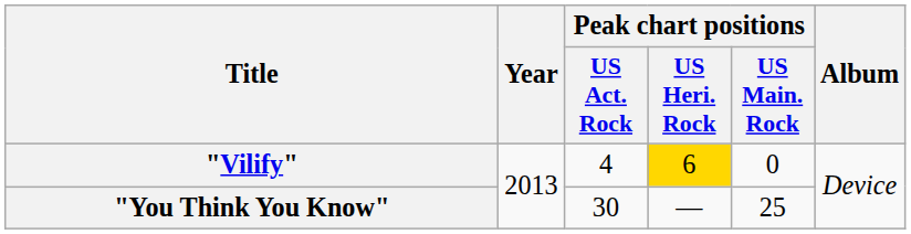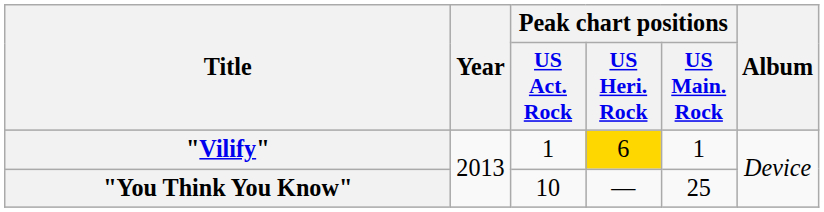"Vilify" | Peak chart positions / US Act. Rock: 4 -> 1
"Vilify" | Peak chart positions / US Main. Rock: 0 -> 1
"You Think You Know" | Peak chart positions / US Act. Rock: 30 -> 10
